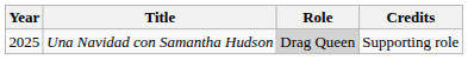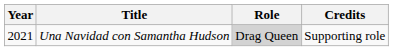Una Navidad con Samantha Hudson | Year: 2025 -> 2021
